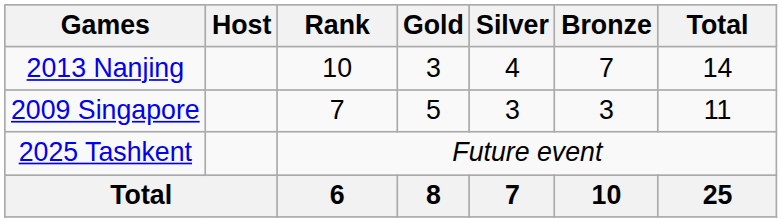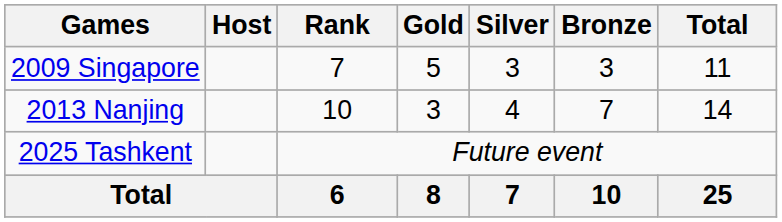rows swapped: 2009 Singapore <-> 2013 Nanjing
